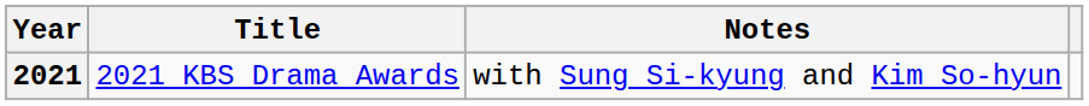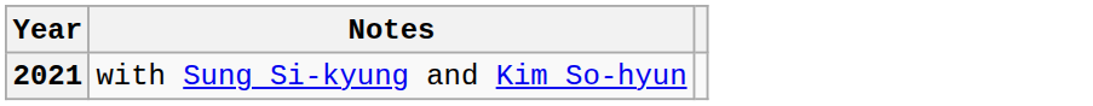- column: Title | 2021 KBS Drama Awards
